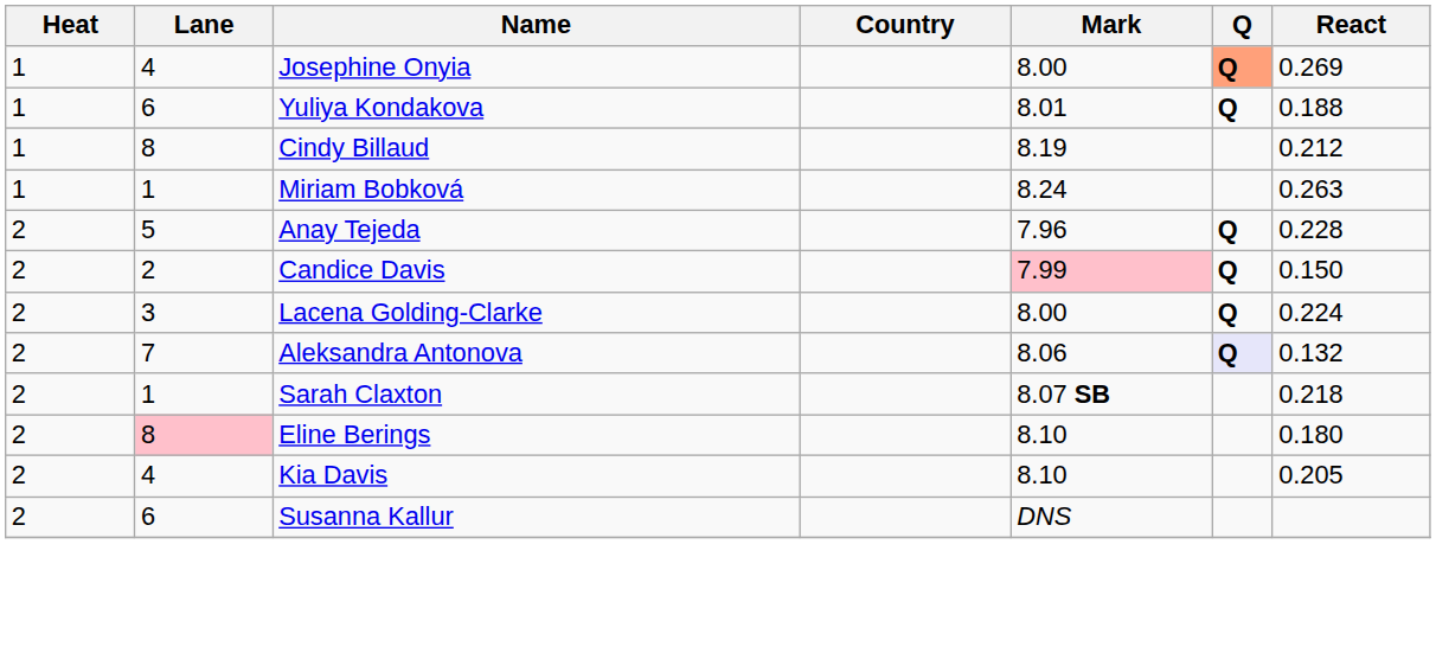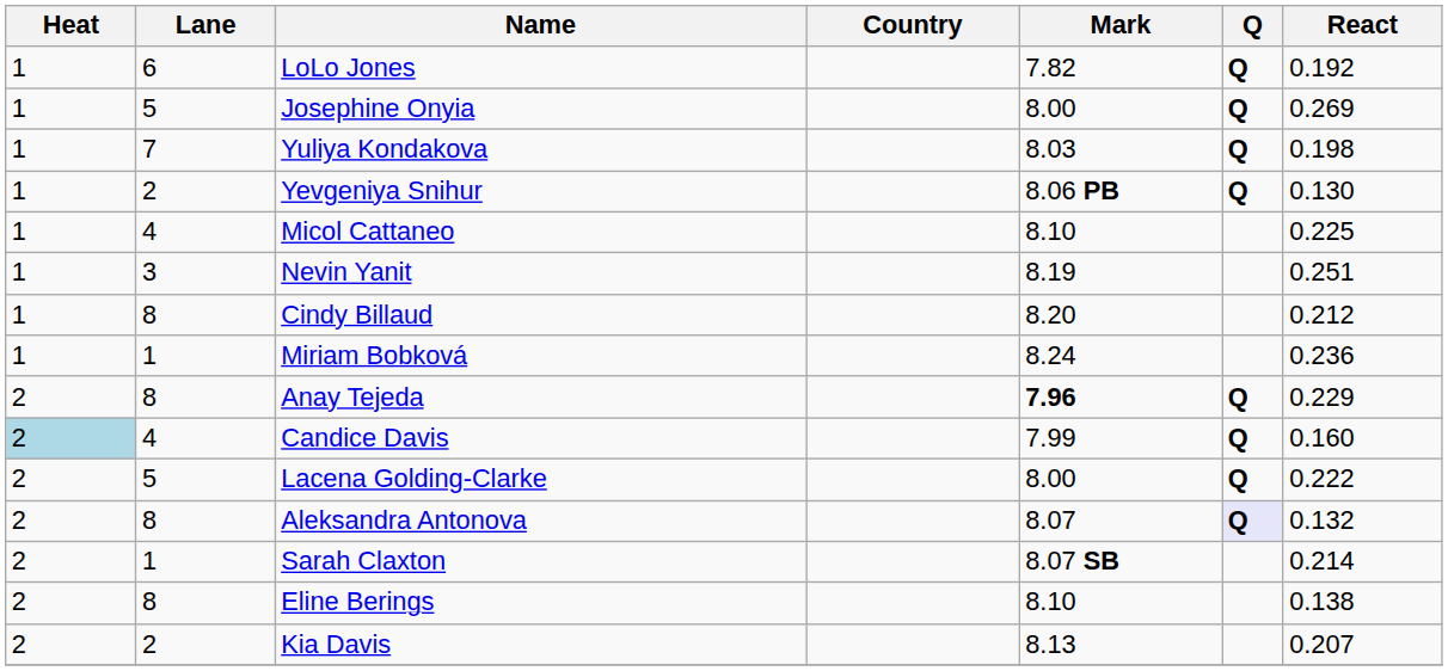+ row: 1 | 6 | LoLo Jones | 7.82 | Q | 0.192
Josephine Onyia | Lane: 4 -> 5
Josephine Onyia | Q: lightsalmon background -> no background
Yuliya Kondakova | Lane: 6 -> 7
Yuliya Kondakova | Mark: 8.01 -> 8.03
Yuliya Kondakova | React: 0.188 -> 0.198
+ row: 1 | 2 | Yevgeniya Snihur | 8.06 PB | Q | 0.130
+ row: 1 | 4 | Micol Cattaneo | 8.10 | 0.225
+ row: 1 | 3 | Nevin Yanit | 8.19 | 0.251
Cindy Billaud | Mark: 8.19 -> 8.20
Miriam Bobková | React: 0.263 -> 0.236
Anay Tejeda | Lane: 5 -> 8
Anay Tejeda | Mark: normal -> bold
Anay Tejeda | React: 0.228 -> 0.229
Candice Davis | Heat: no background -> lightblue background
Candice Davis | Lane: 2 -> 4
Candice Davis | Mark: pink background -> no background
Candice Davis | React: 0.150 -> 0.160
Lacena Golding-Clarke | Lane: 3 -> 5
Lacena Golding-Clarke | React: 0.224 -> 0.222
Aleksandra Antonova | Lane: 7 -> 8
Aleksandra Antonova | Mark: 8.06 -> 8.07
Sarah Claxton | React: 0.218 -> 0.214
Eline Berings | Lane: pink background -> no background
Eline Berings | React: 0.180 -> 0.138
Kia Davis | Lane: 4 -> 2
Kia Davis | Mark: 8.10 -> 8.13
Kia Davis | React: 0.205 -> 0.207
- row: 2 | 6 | Susanna Kallur | DNS
